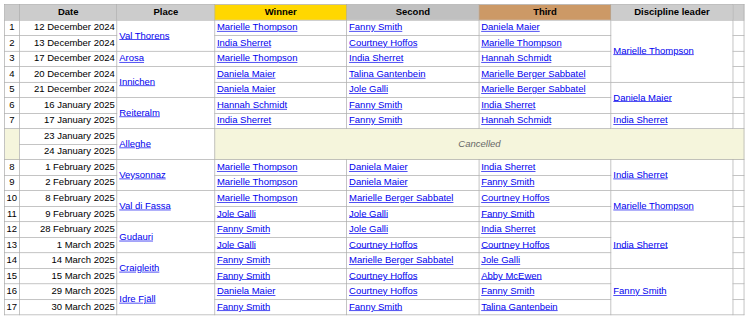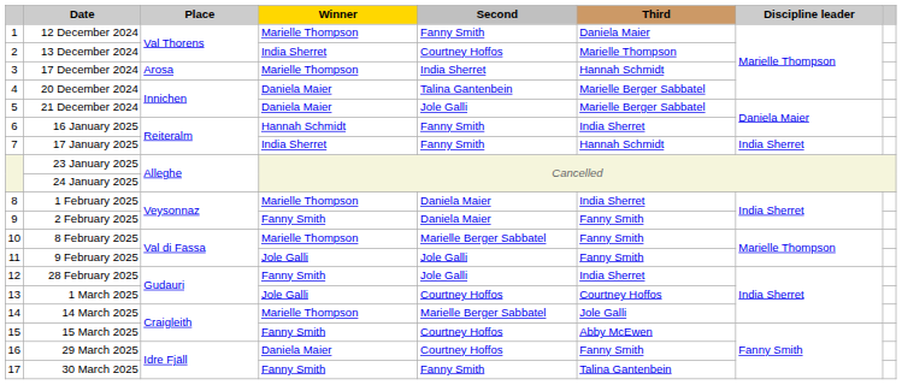2 February 2025 | Winner: Marielle Thompson -> Fanny Smith
8 February 2025 | Third: Courtney Hoffos -> Fanny Smith
14 March 2025 | Winner: Fanny Smith -> Marielle Thompson
